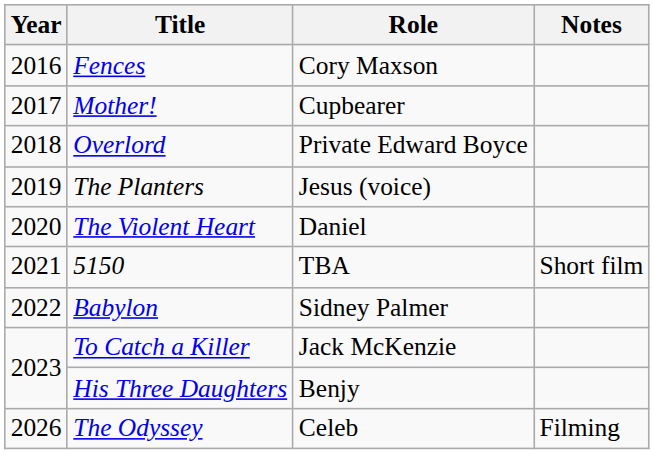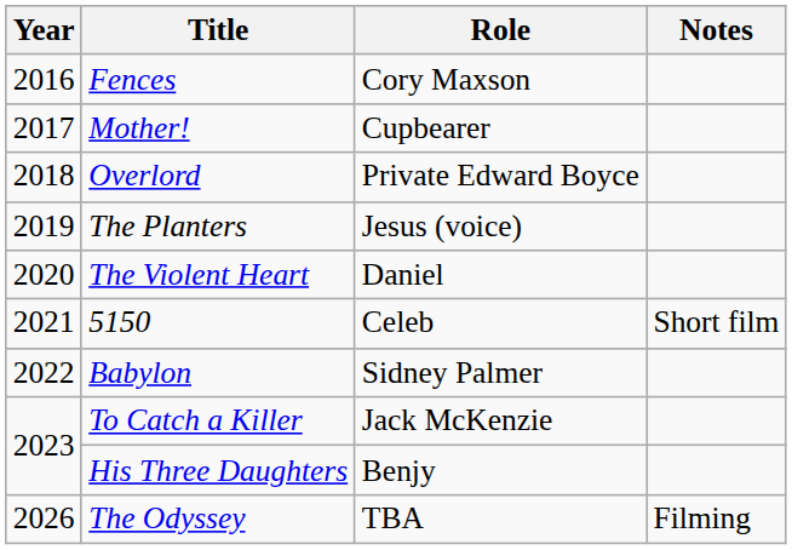5150 | Role: TBA -> Celeb
The Odyssey | Role: Celeb -> TBA
